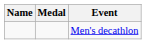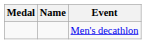columns swapped: Medal <-> Name
